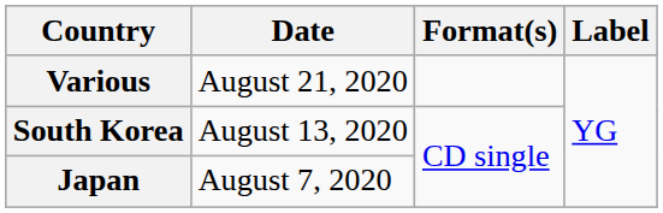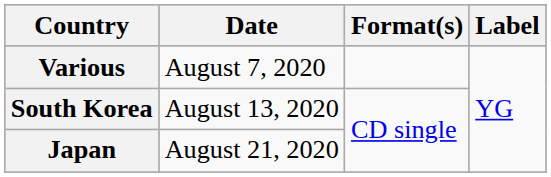Various | Date: August 21, 2020 -> August 7, 2020
Japan | Date: August 7, 2020 -> August 21, 2020
